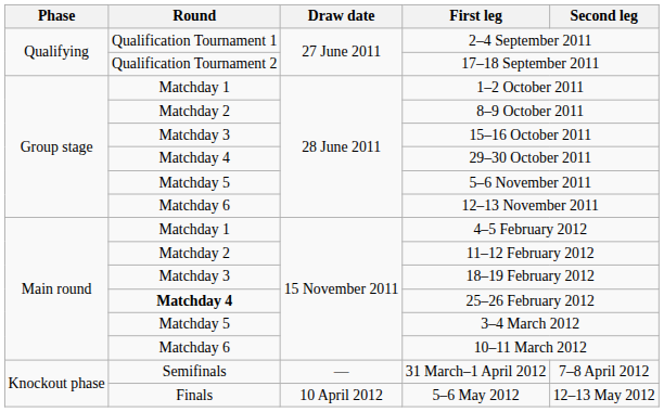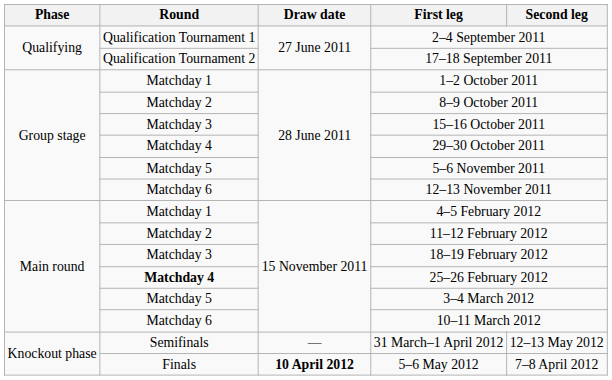31 March–1 April 2012 | Second leg: 7–8 April 2012 -> 12–13 May 2012
5–6 May 2012 | Draw date: normal -> bold
5–6 May 2012 | Second leg: 12–13 May 2012 -> 7–8 April 2012
